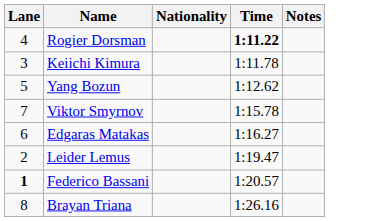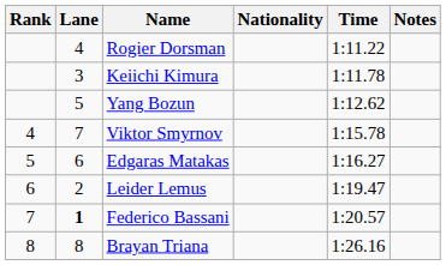+ column: Rank | 4 | 5 | 6 | 7 | 8
Rogier Dorsman | Time: bold -> normal
